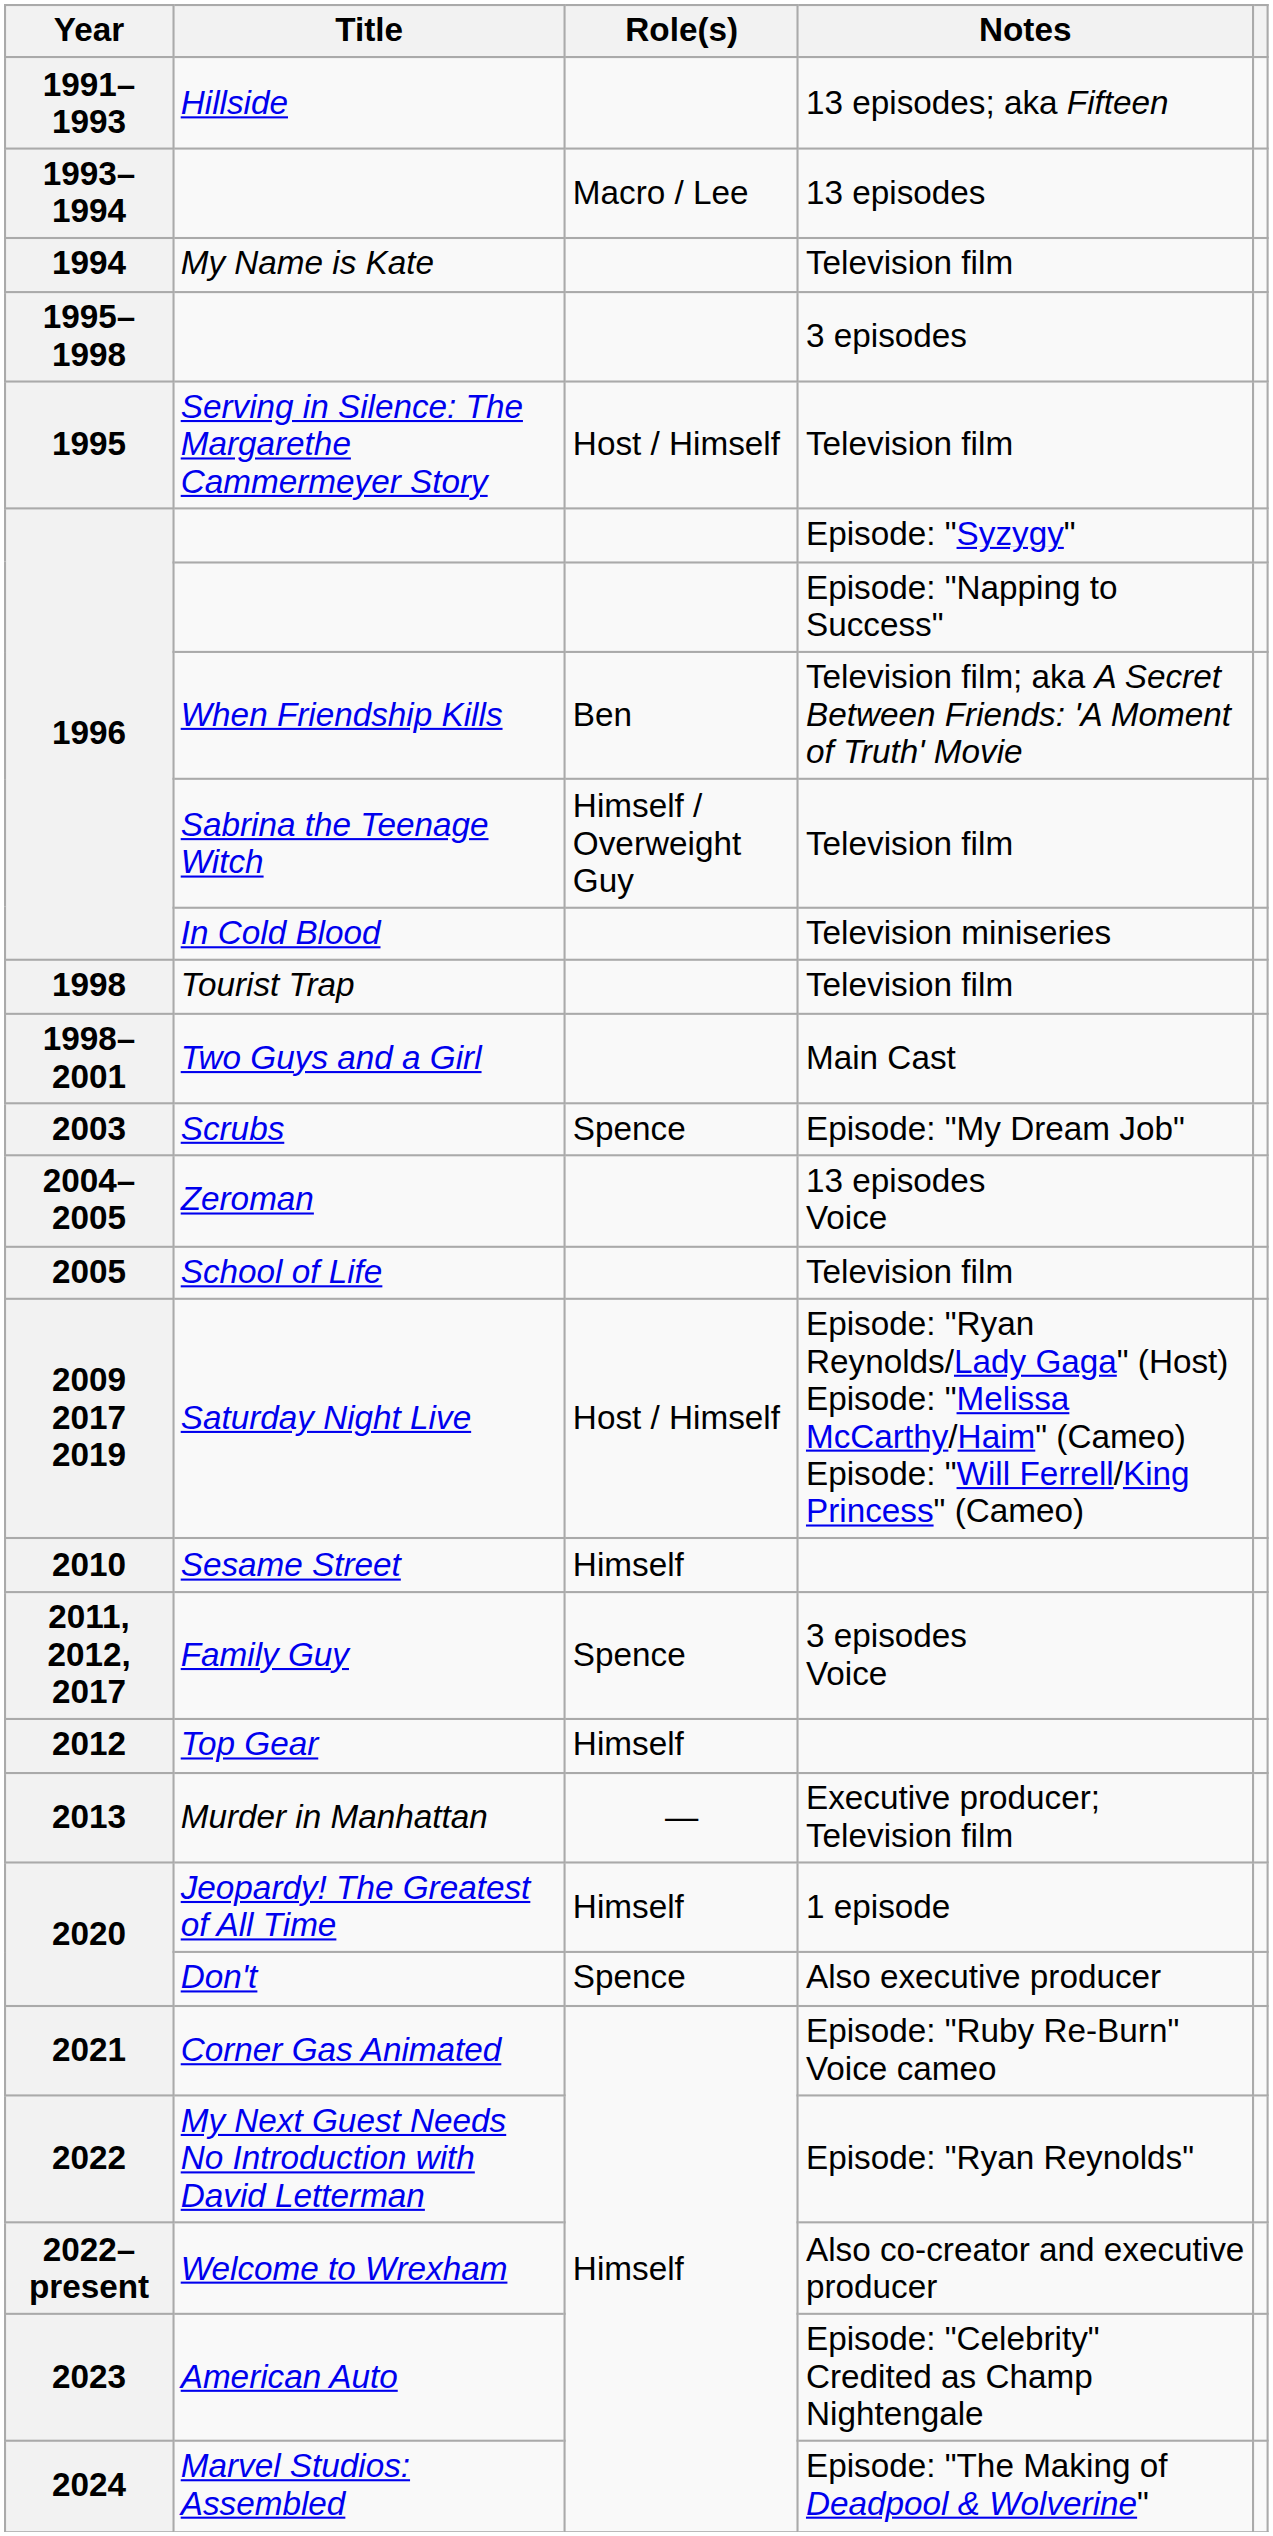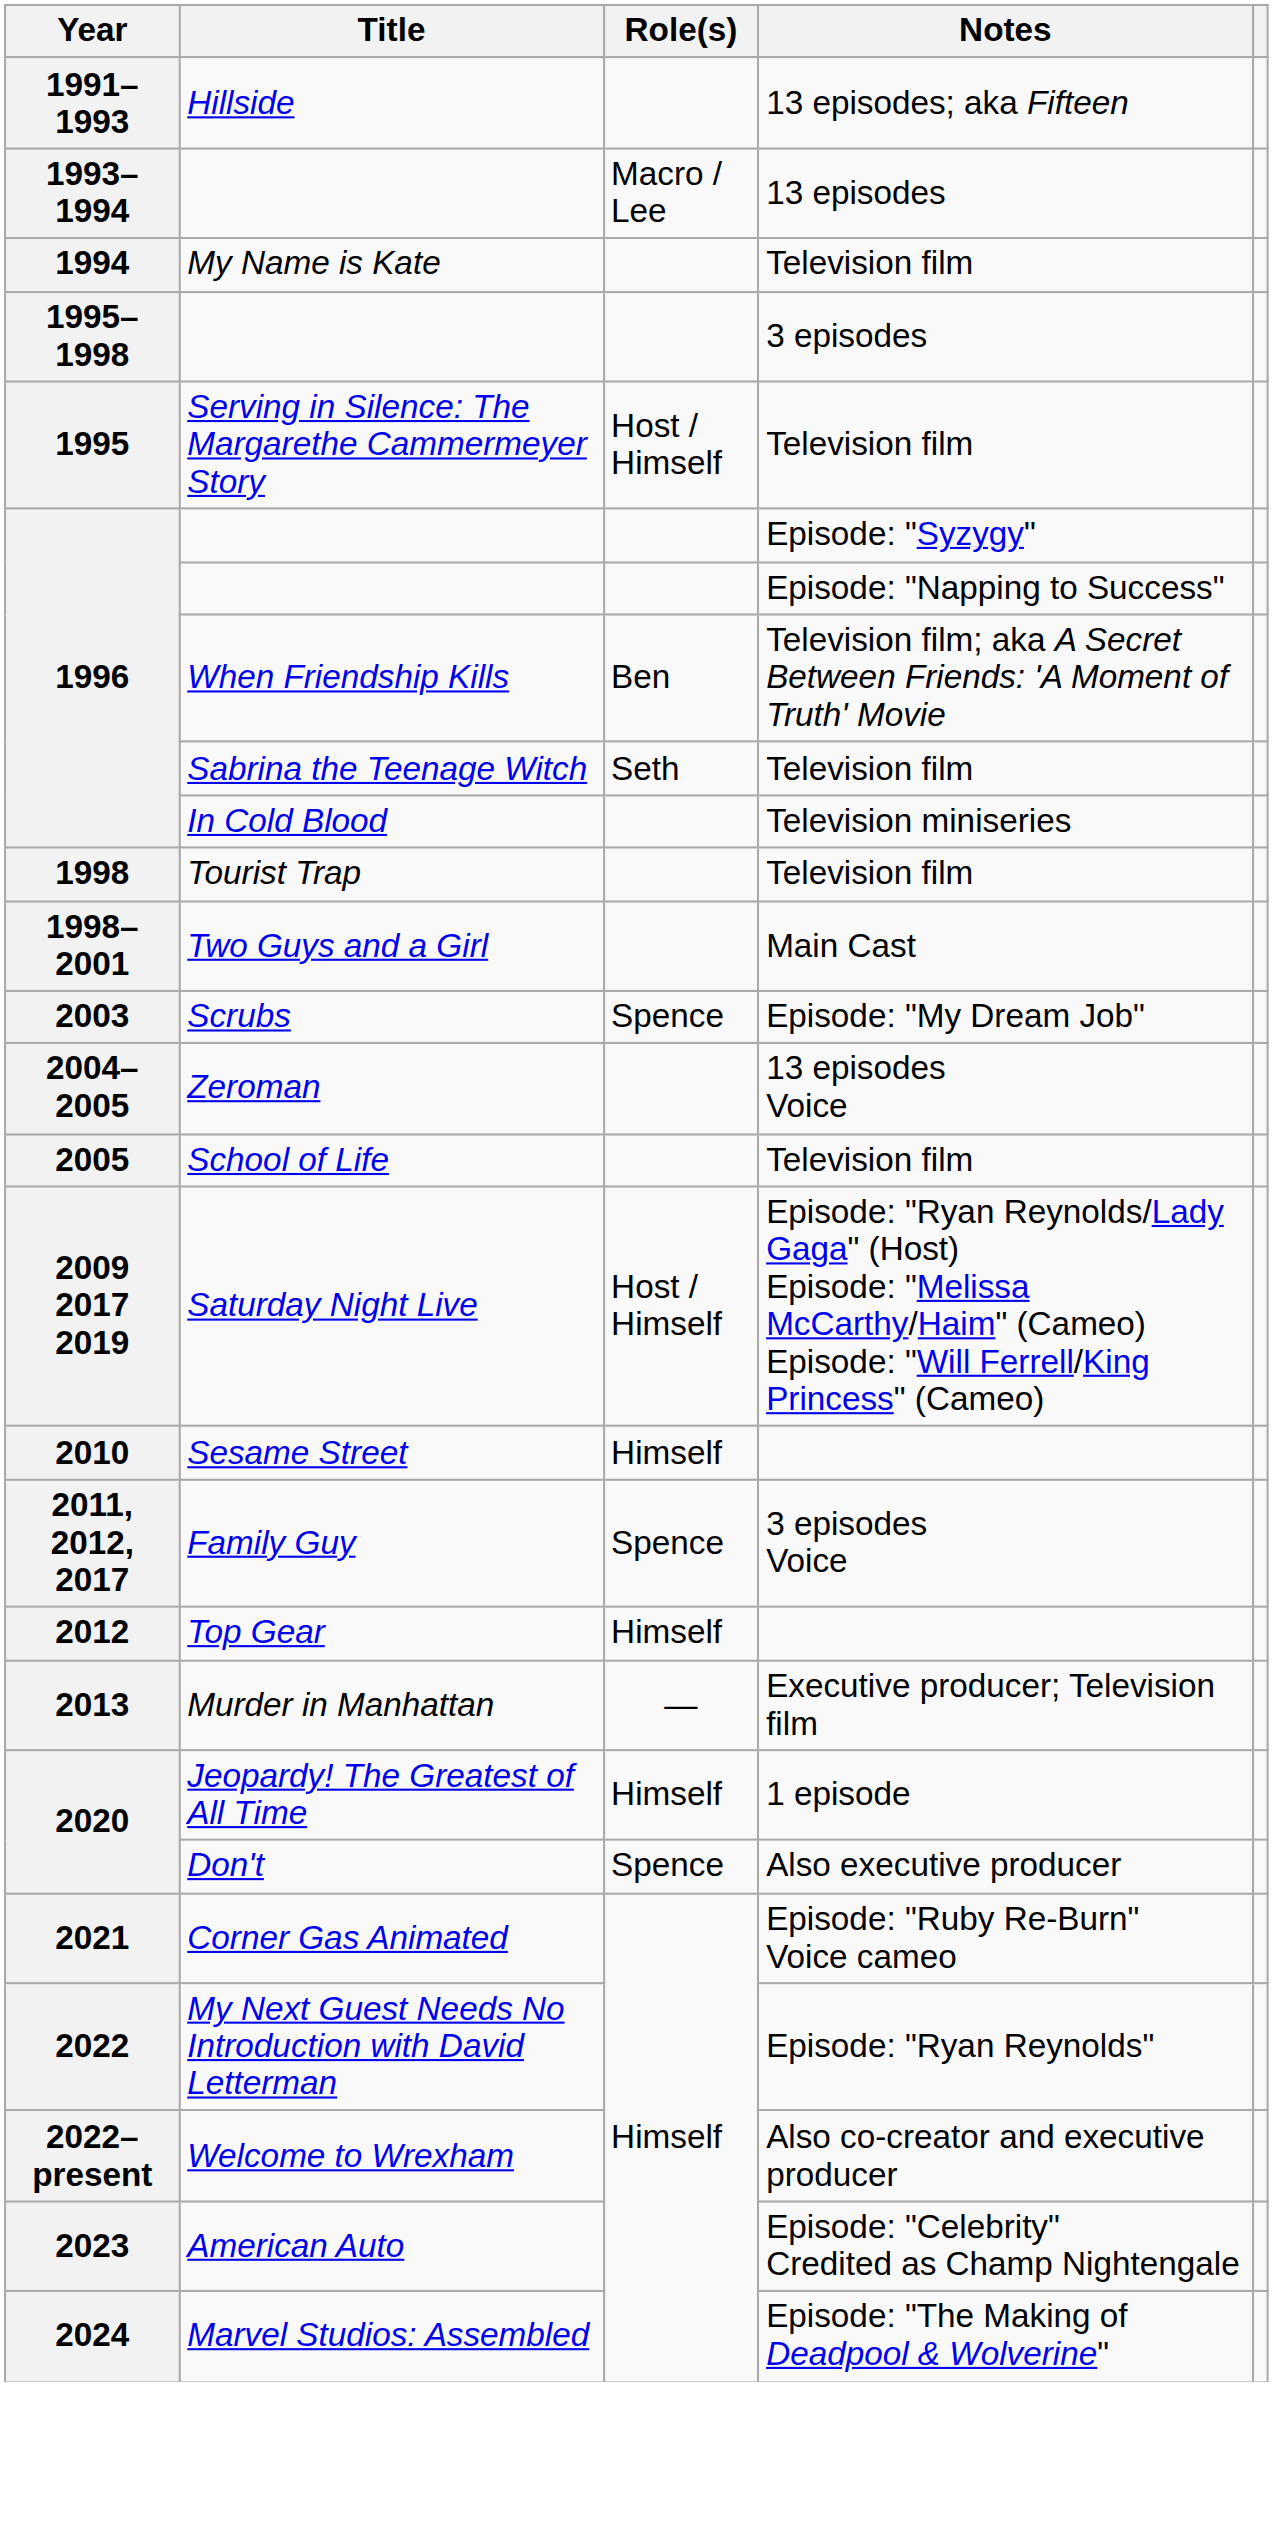Sabrina the Teenage Witch | Role(s): Himself / Overweight Guy -> Seth
